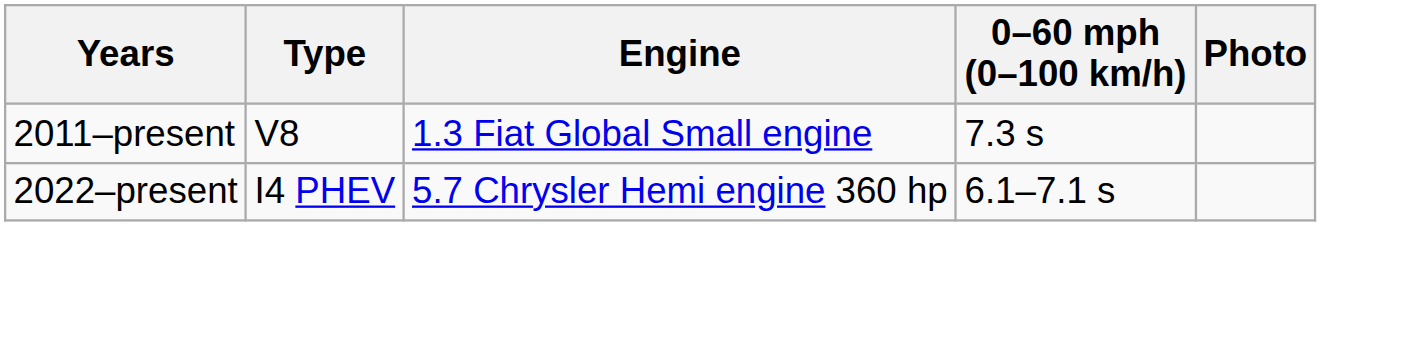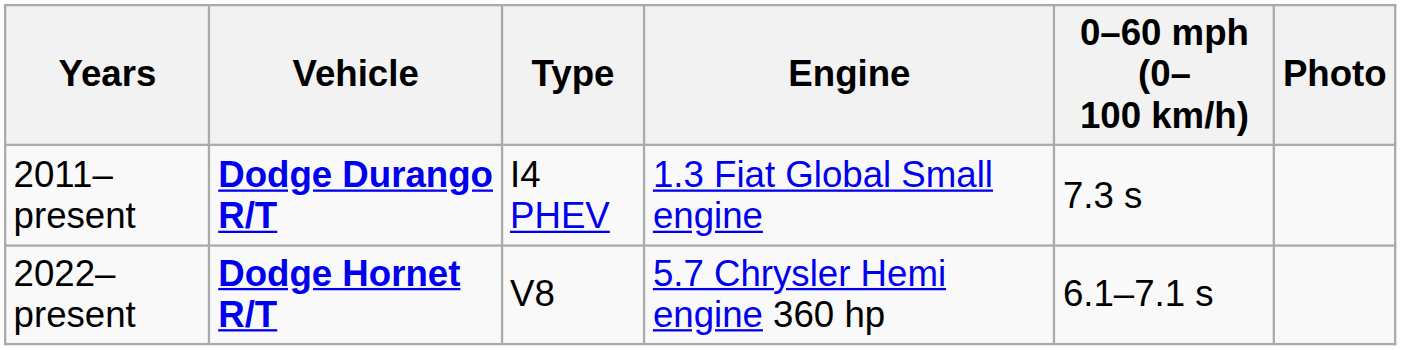+ column: Vehicle | Dodge Durango R/T | Dodge Hornet R/T
2011–present | Type: V8 -> I4 PHEV
2022–present | Type: I4 PHEV -> V8
